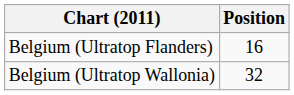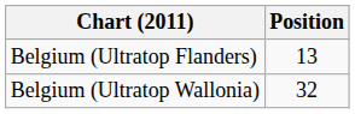Belgium (Ultratop Flanders) | Position: 16 -> 13
